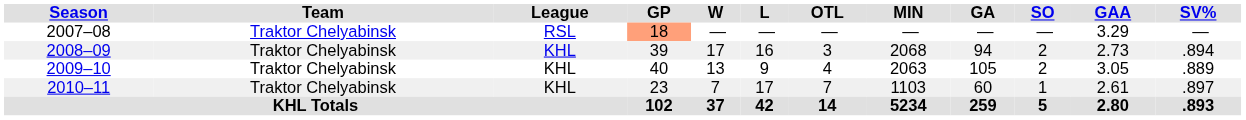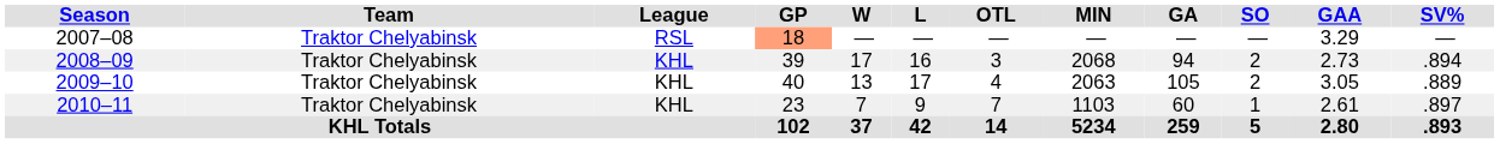2009–10 | L: 9 -> 17
2010–11 | L: 17 -> 9
